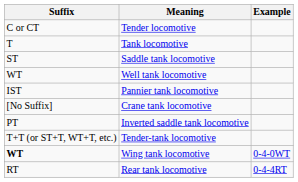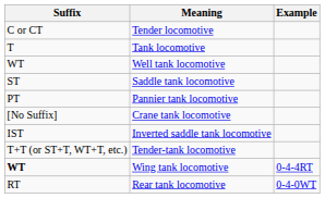rows swapped: Saddle tank locomotive <-> Well tank locomotive
Pannier tank locomotive | Suffix: IST -> PT
Inverted saddle tank locomotive | Suffix: PT -> IST
Wing tank locomotive | Example: 0-4-0WT -> 0-4-4RT
Rear tank locomotive | Example: 0-4-4RT -> 0-4-0WT
